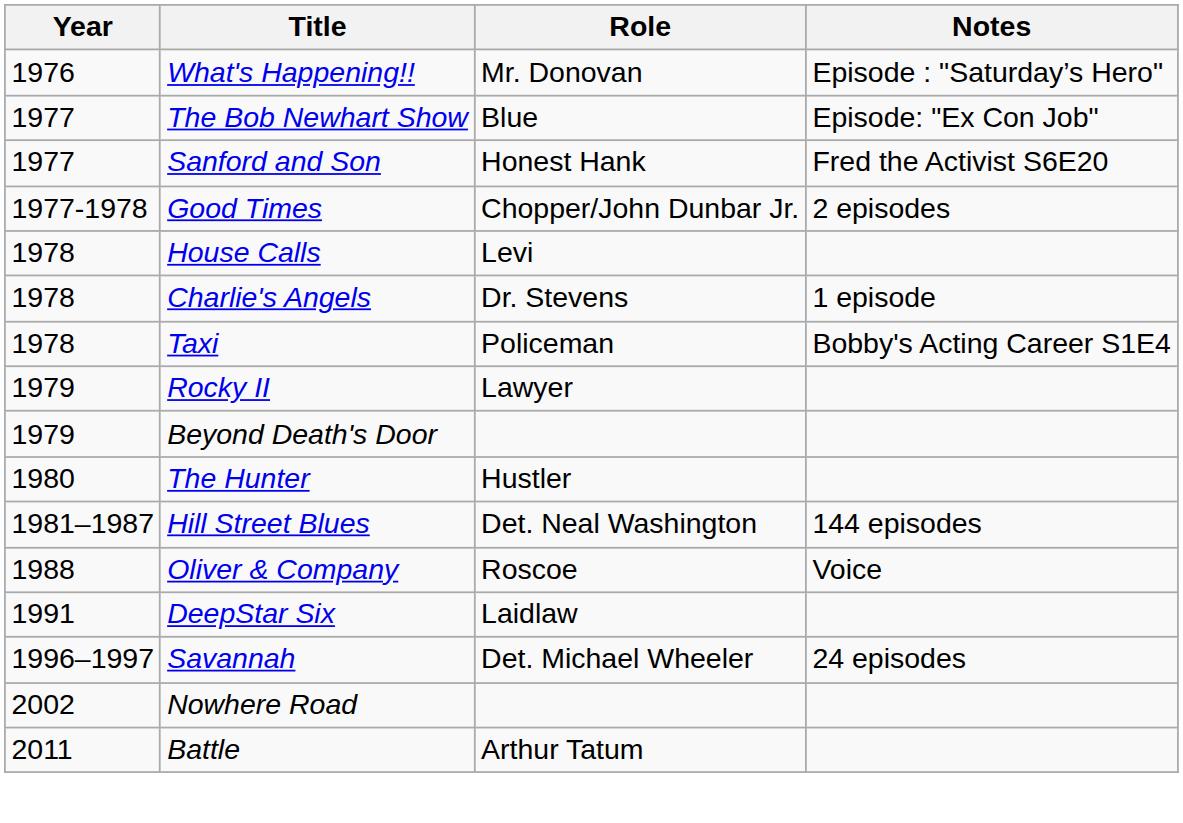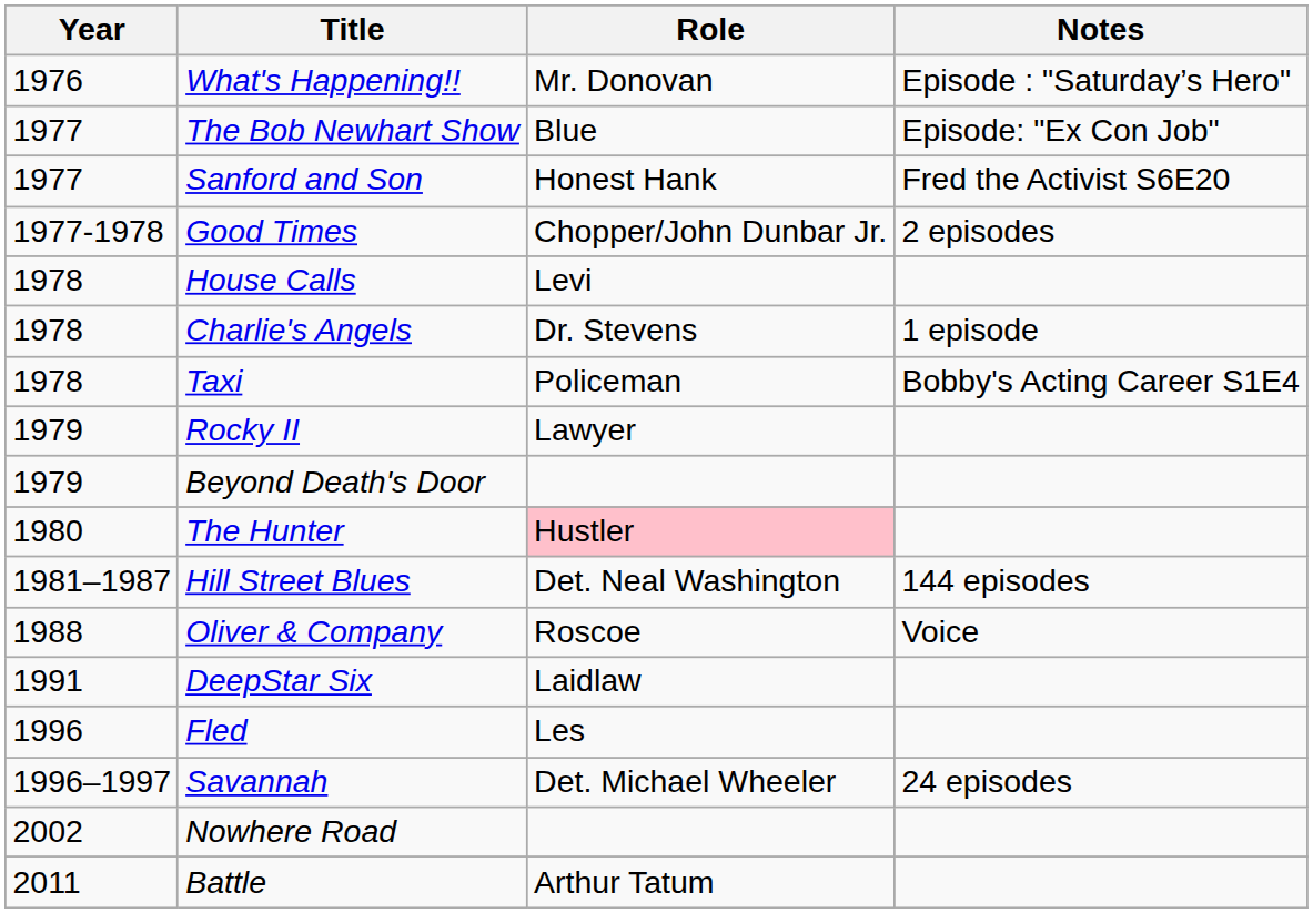The Hunter | Role: no background -> pink background
+ row: 1996 | Fled | Les
